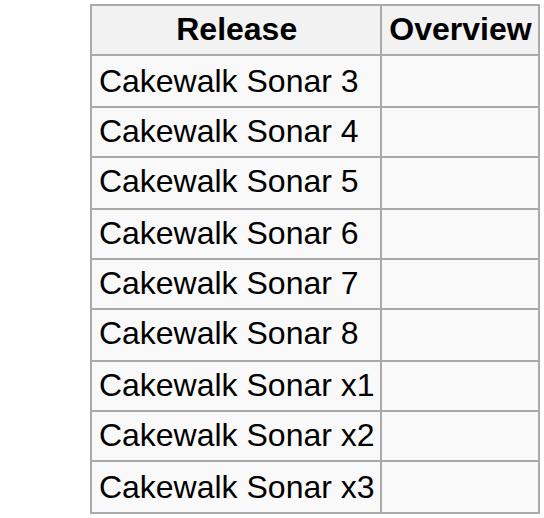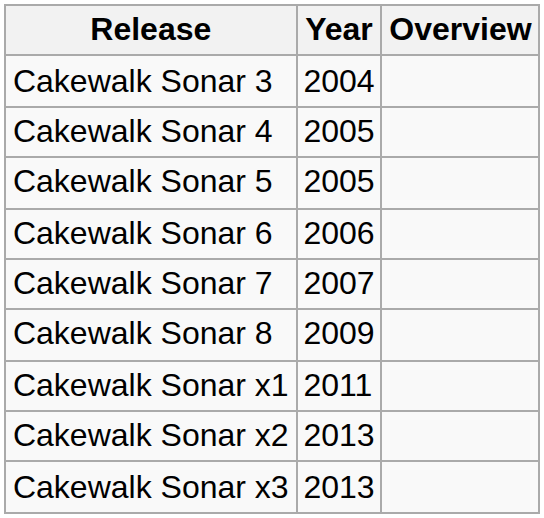+ column: Year | 2004 | 2005 | 2005 | 2006 | 2007 | 2009 | 2011 | 2013 | 2013
